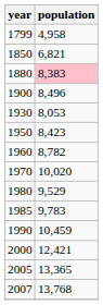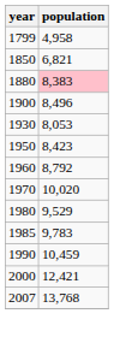1960 | population: 8,782 -> 8,792
- row: 2005 | 13,365
